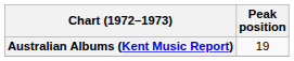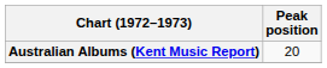Australian Albums (Kent Music Report) | Peak position: 19 -> 20
